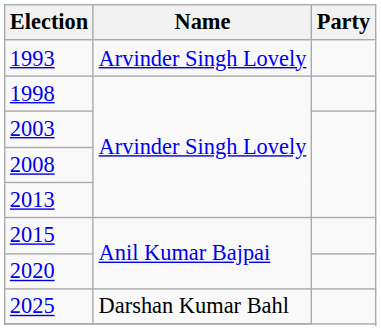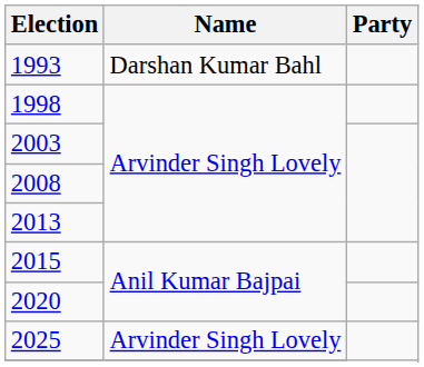1993 | Name: Arvinder Singh Lovely -> Darshan Kumar Bahl
2025 | Name: Darshan Kumar Bahl -> Arvinder Singh Lovely
